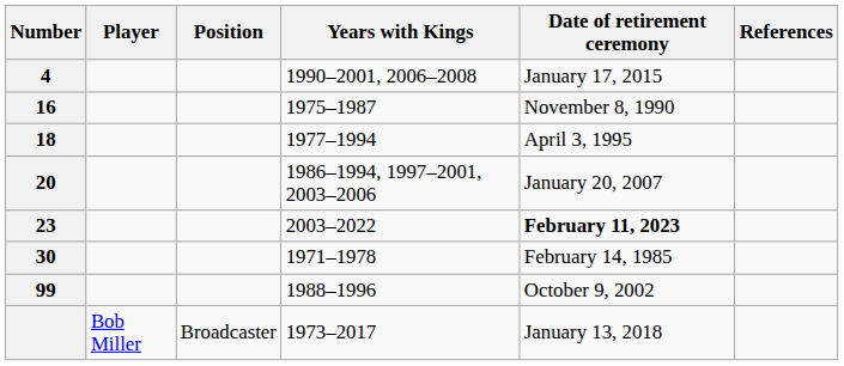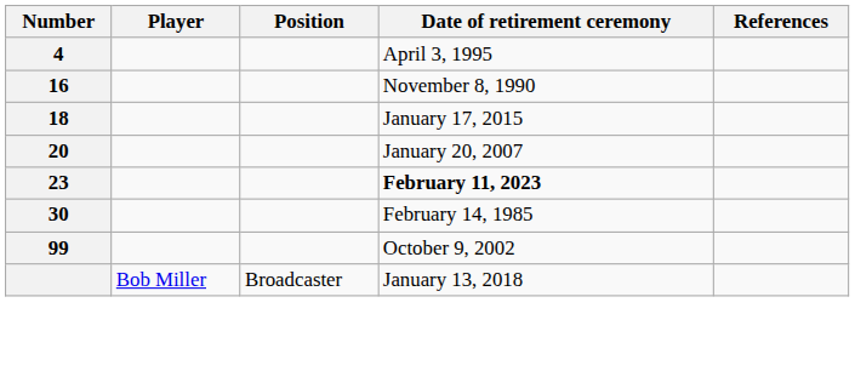- column: Years with Kings | 1990–2001, 2006–2008 | 1975–1987 | 1977–1994 | 1986–1994, 1997–2001, 2003–2006 | 2003–2022 | 1971–1978 | 1988–1996 | 1973–2017
4 | Date of retirement ceremony: January 17, 2015 -> April 3, 1995
18 | Date of retirement ceremony: April 3, 1995 -> January 17, 2015
